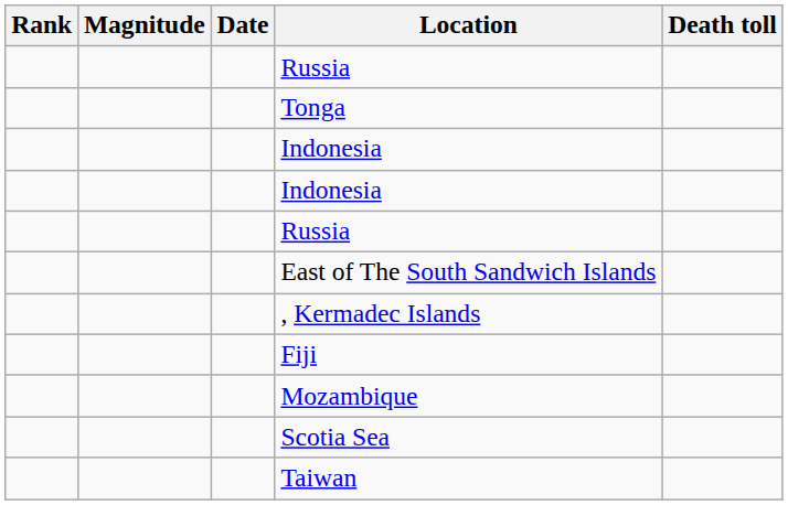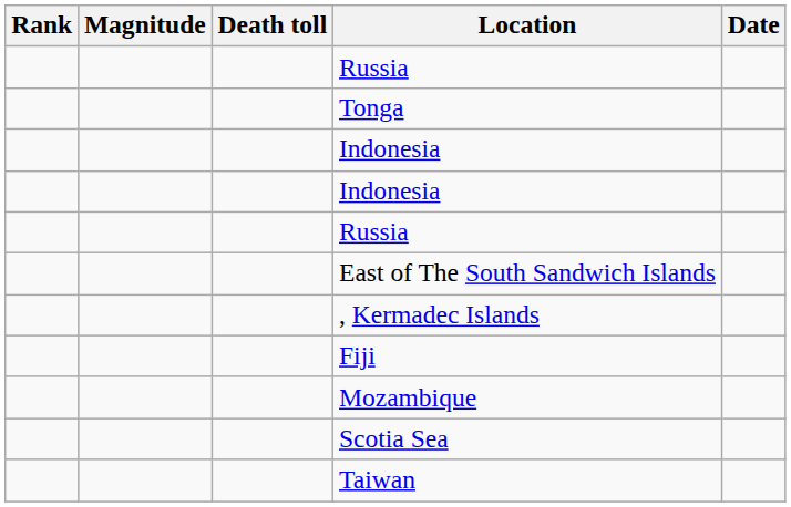columns swapped: Death toll <-> Date
